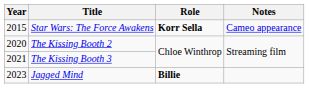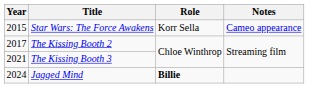Star Wars: The Force Awakens | Role: bold -> normal
The Kissing Booth 2 | Year: 2020 -> 2017
Jagged Mind | Year: 2023 -> 2024
